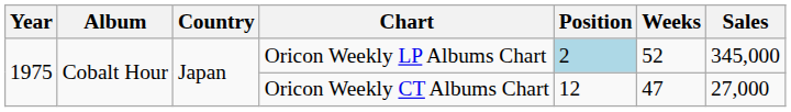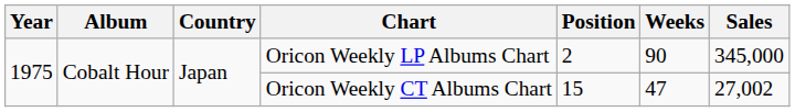Oricon Weekly LP Albums Chart | Position: lightblue background -> no background
Oricon Weekly LP Albums Chart | Weeks: 52 -> 90
Oricon Weekly CT Albums Chart | Position: 12 -> 15
Oricon Weekly CT Albums Chart | Sales: 27,000 -> 27,002
